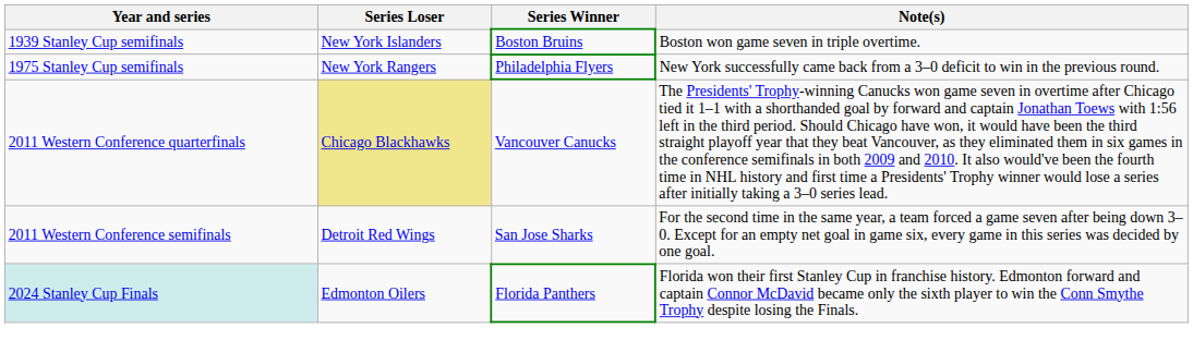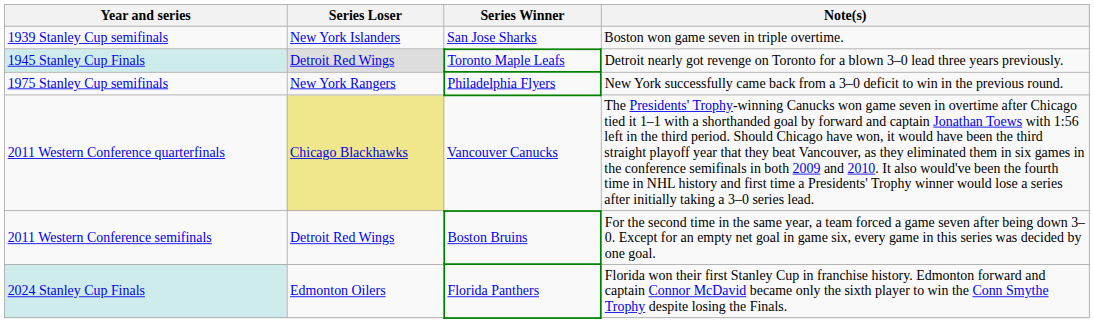1939 Stanley Cup semifinals | Series Winner: Boston Bruins -> San Jose Sharks
+ row: 1945 Stanley Cup Finals | Detroit Red Wings | Toronto Maple Leafs | Detroit nearly got revenge on Toronto for a blown 3–0 lead three years previously.
2011 Western Conference semifinals | Series Winner: San Jose Sharks -> Boston Bruins
